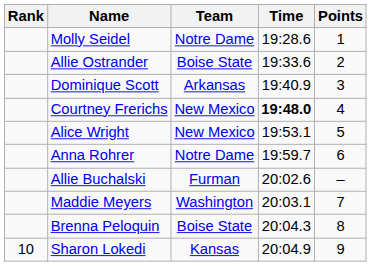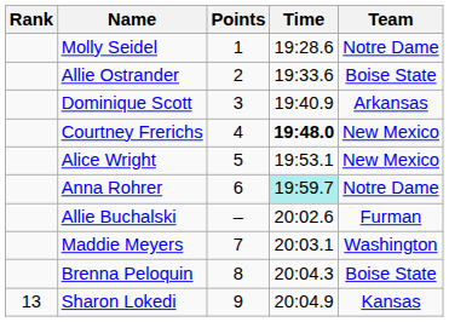columns swapped: Team <-> Points
Anna Rohrer | Time: no background -> paleturquoise background
Sharon Lokedi | Rank: 10 -> 13
